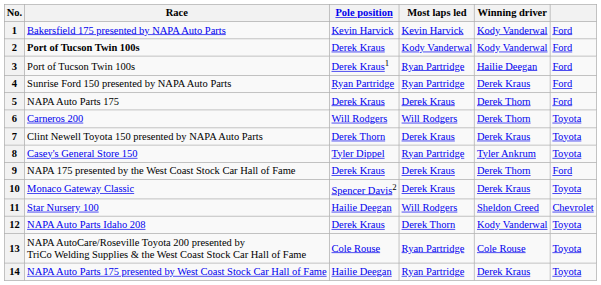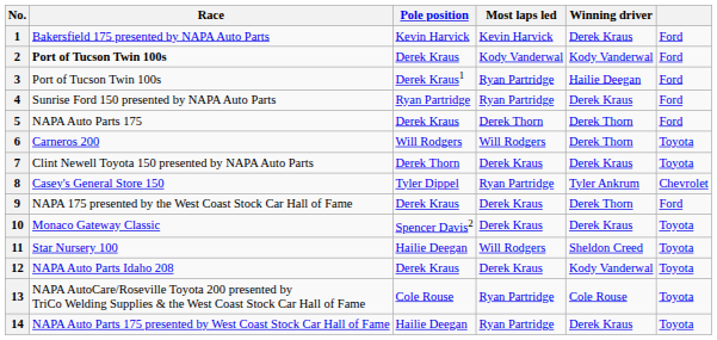1 | Winning driver: Kody Vanderwal -> Derek Kraus
5 | Most laps led: Derek Kraus -> Derek Thorn
8 | column 6: Toyota -> Chevrolet
11 | column 6: Chevrolet -> Toyota
12 | Most laps led: Derek Thorn -> Derek Kraus
